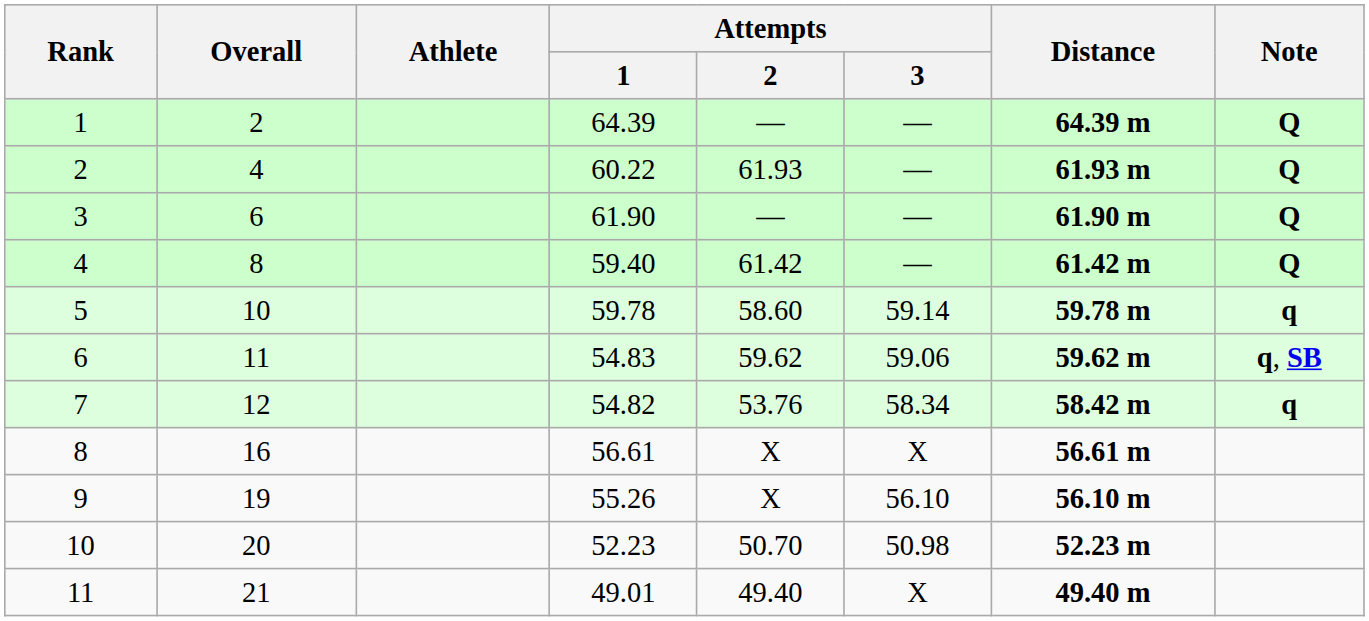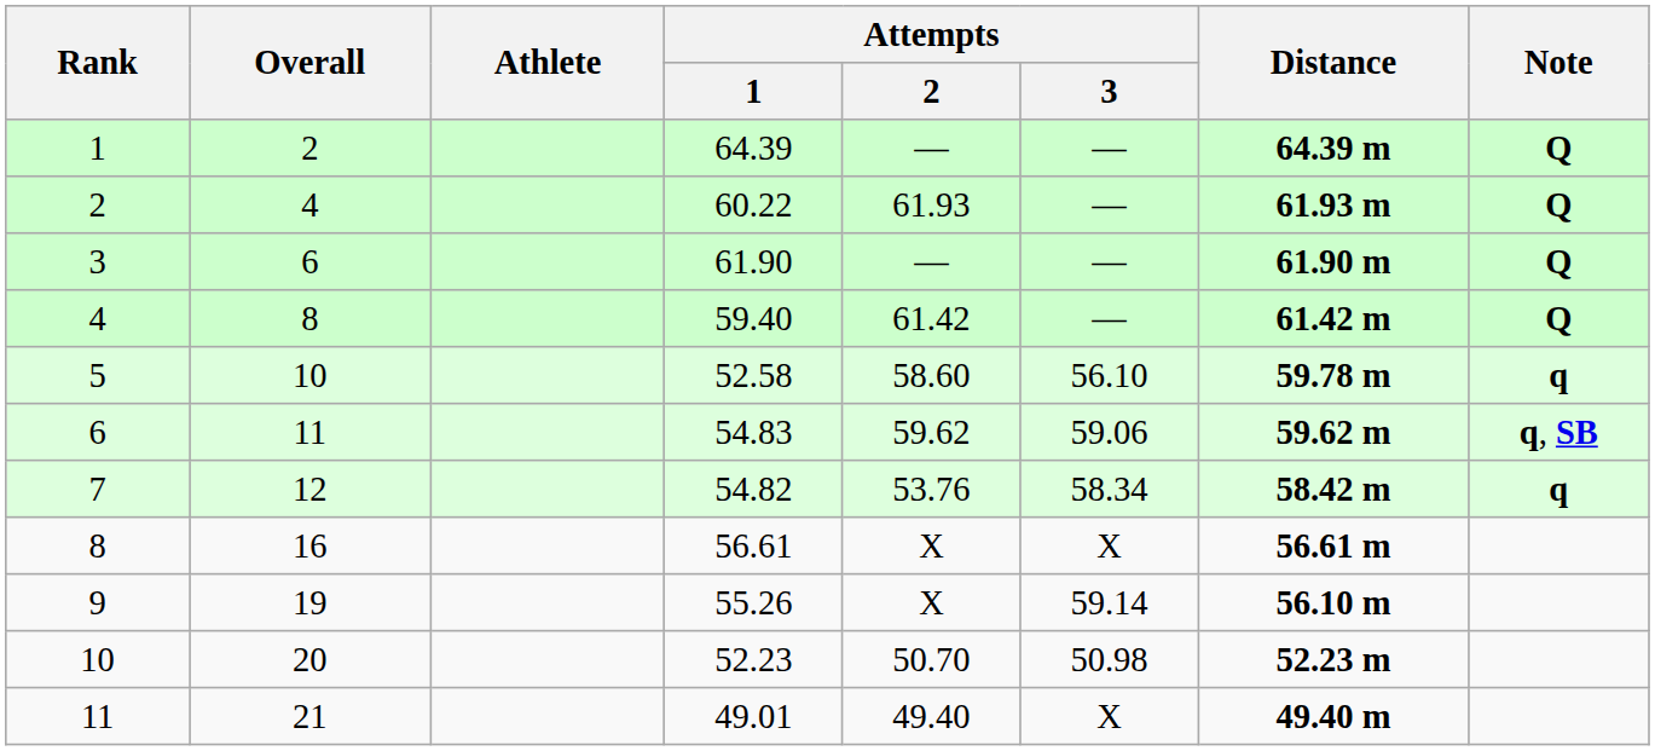5 | Attempts / 1: 59.78 -> 52.58
5 | Attempts / 3: 59.14 -> 56.10
9 | Attempts / 3: 56.10 -> 59.14
